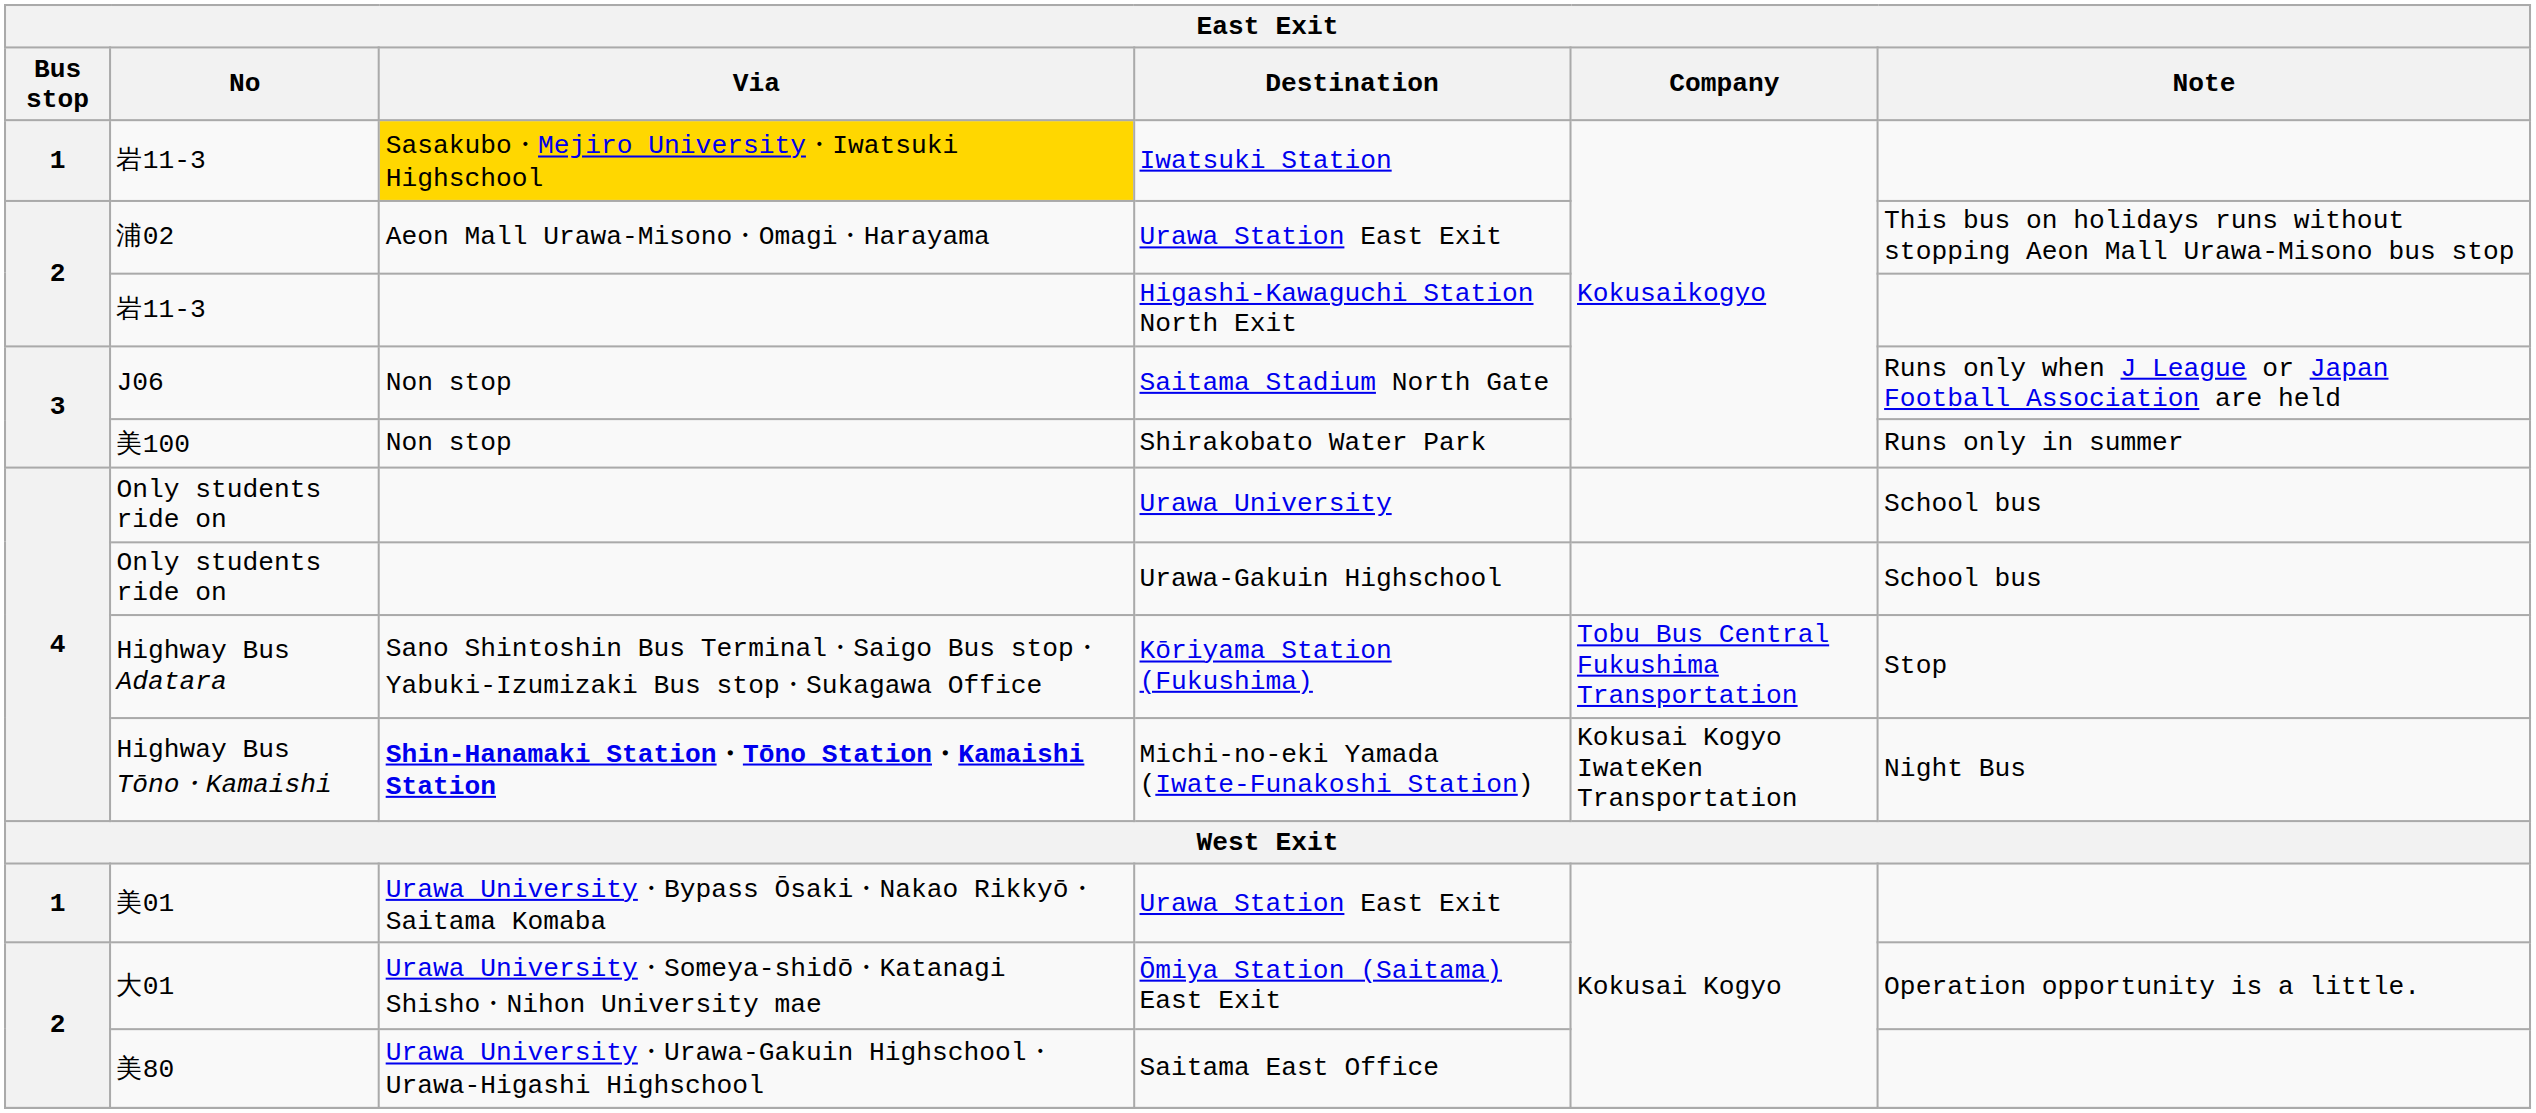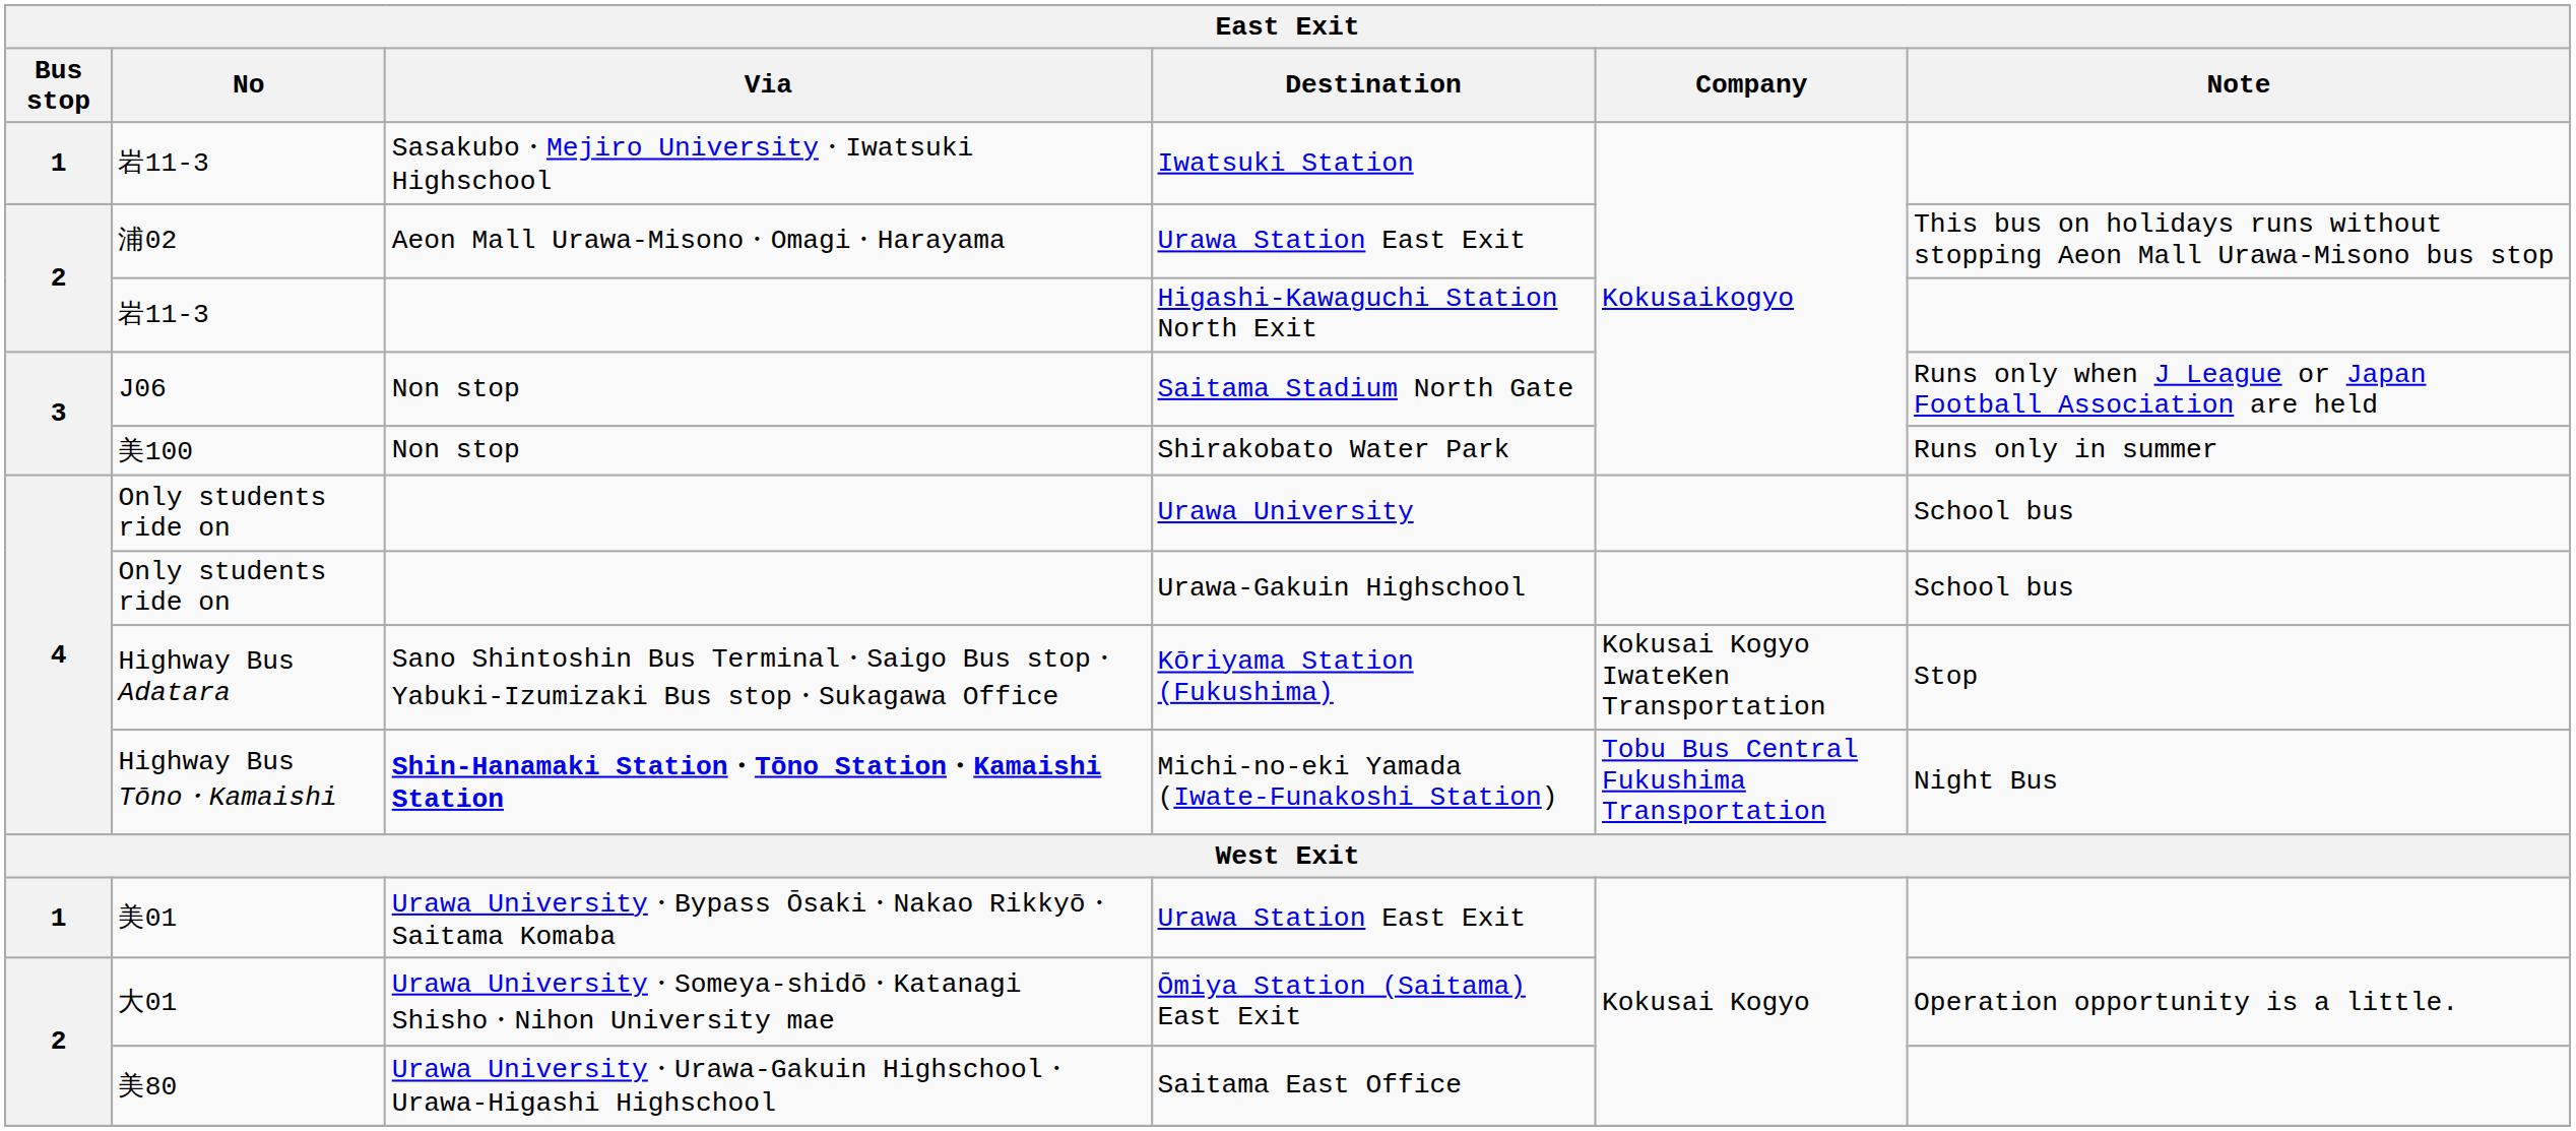Iwatsuki Station | Via: gold background -> no background
Kōriyama Station (Fukushima) | Company: Tobu Bus Central Fukushima Transportation -> Kokusai Kogyo IwateKen Transportation
Michi-no-eki Yamada (Iwate-Funakoshi Station) | Company: Kokusai Kogyo IwateKen Transportation -> Tobu Bus Central Fukushima Transportation
